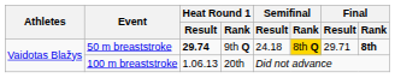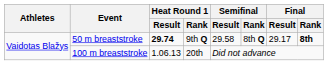50 m breaststroke | Semifinal / Result: 24.18 -> 29.58
50 m breaststroke | Semifinal / Rank: gold background -> no background
50 m breaststroke | Final / Result: 29.71 -> 29.17
